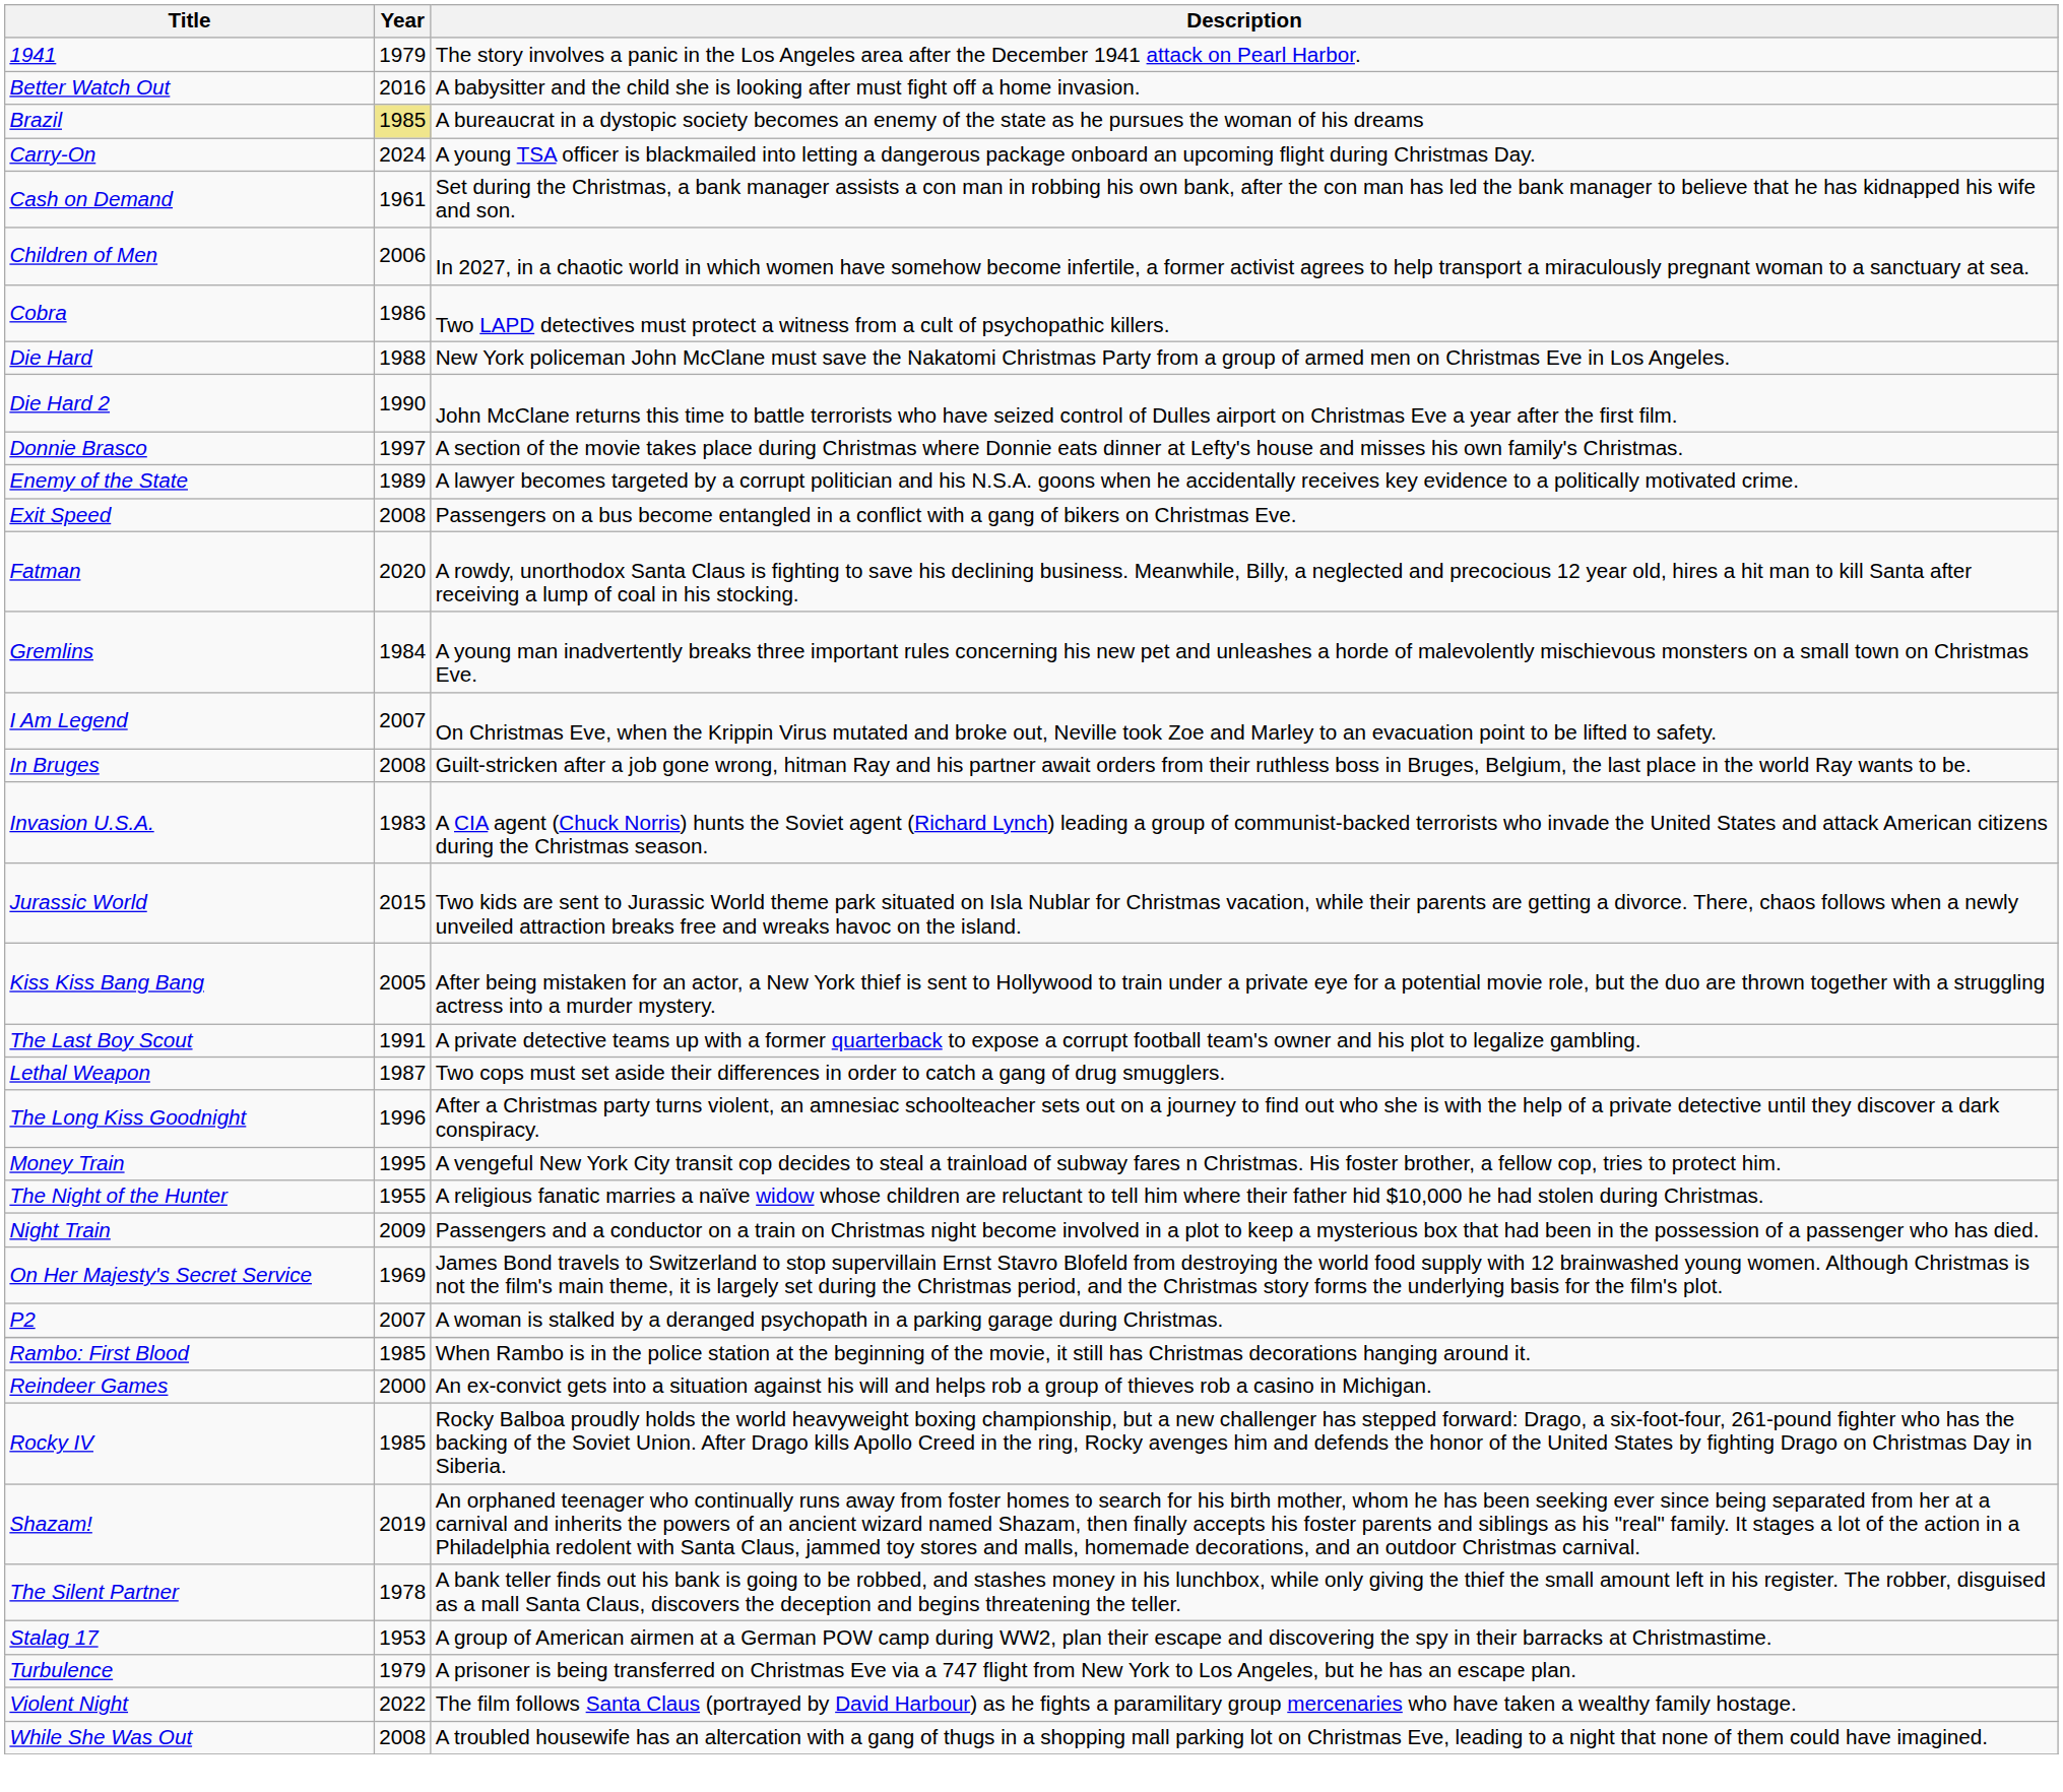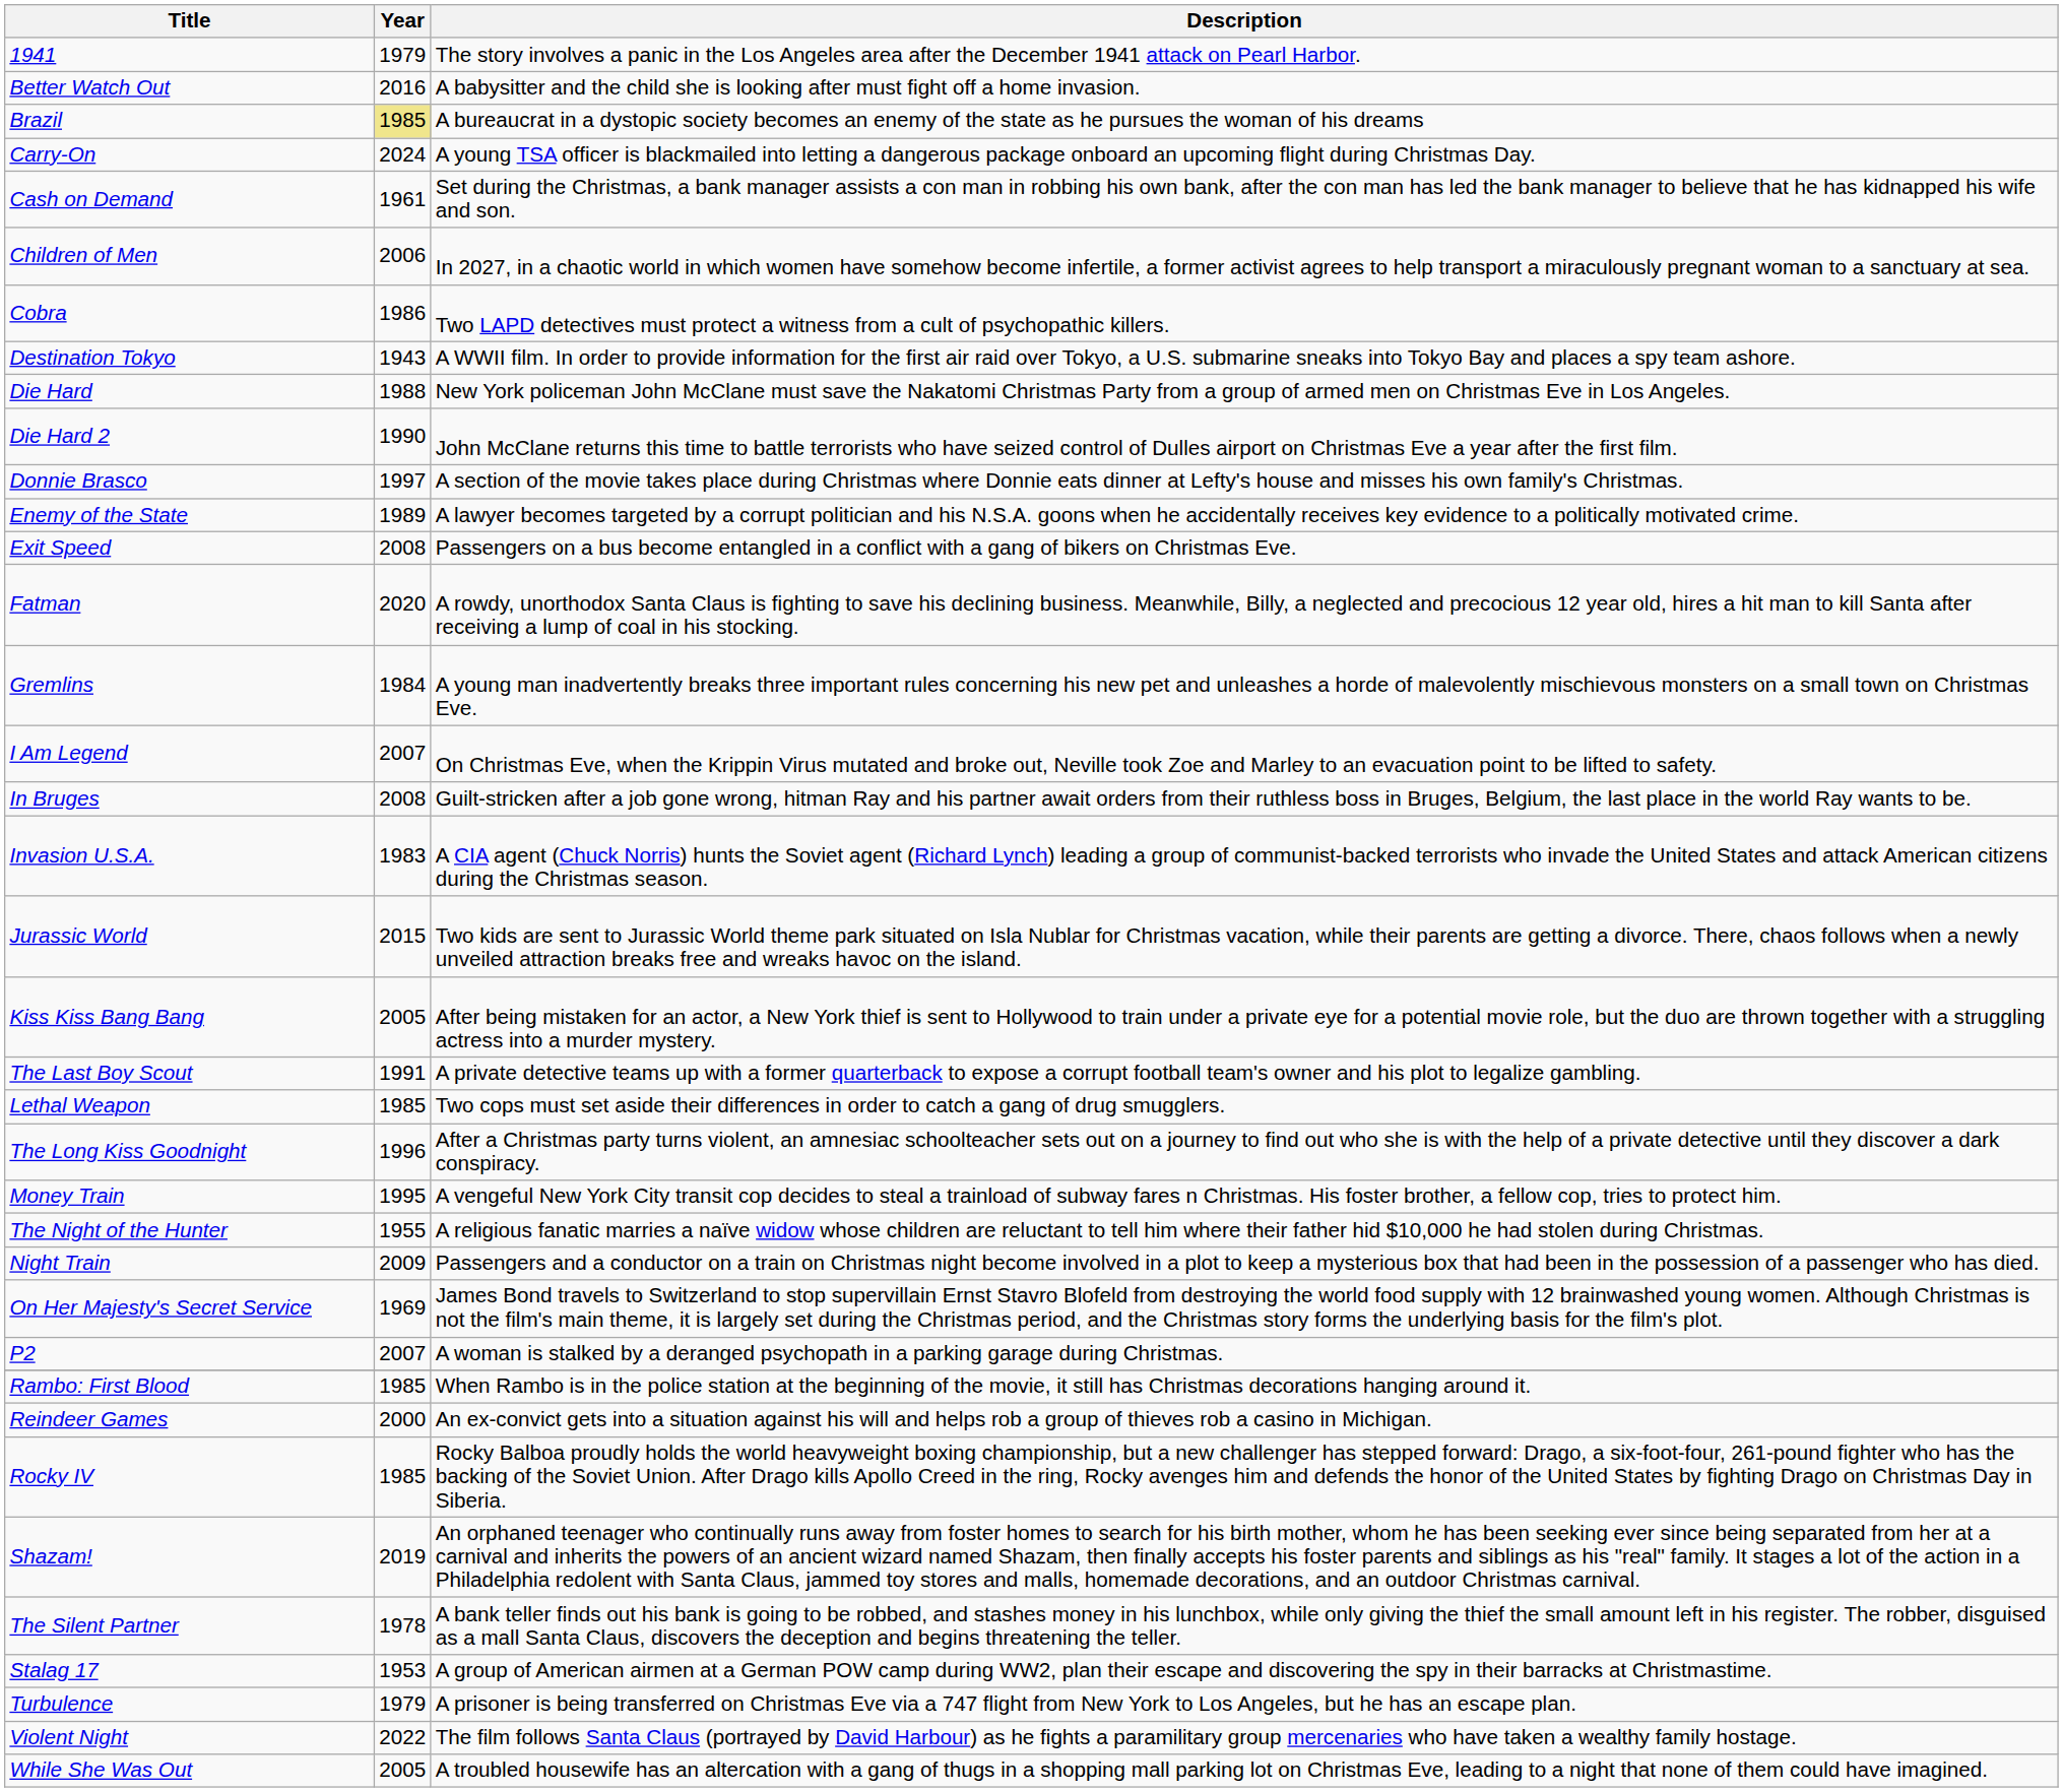+ row: Destination Tokyo | 1943 | A WWII film. In order to provide information for the first air raid over Tokyo, a U.S. submarine sneaks into Tokyo Bay and places a spy team ashore.
Lethal Weapon | Year: 1987 -> 1985
While She Was Out | Year: 2008 -> 2005
